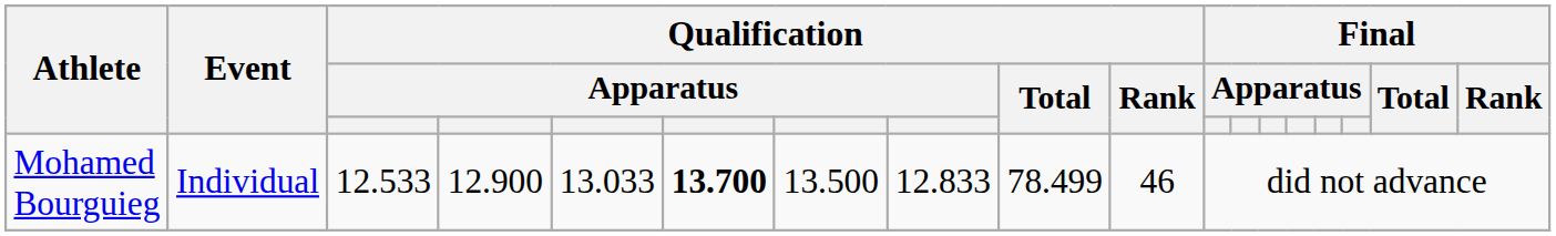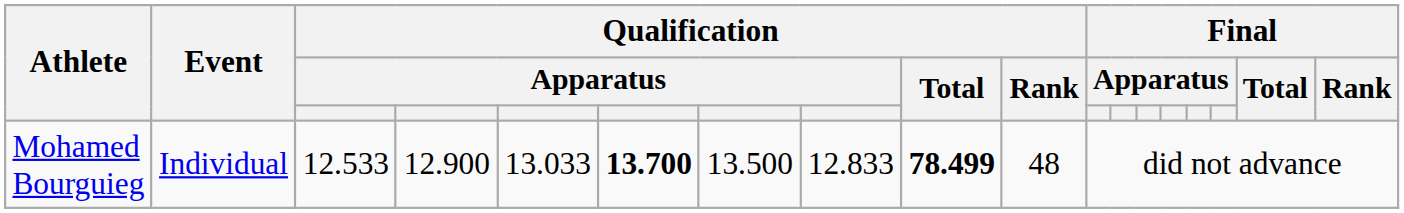Mohamed Bourguieg | Qualification / Total: normal -> bold
Mohamed Bourguieg | Qualification / Rank: 46 -> 48
